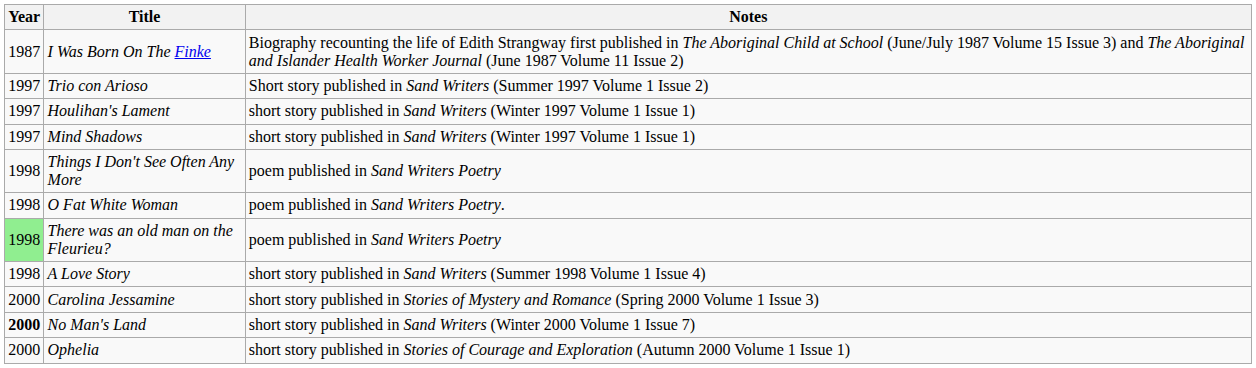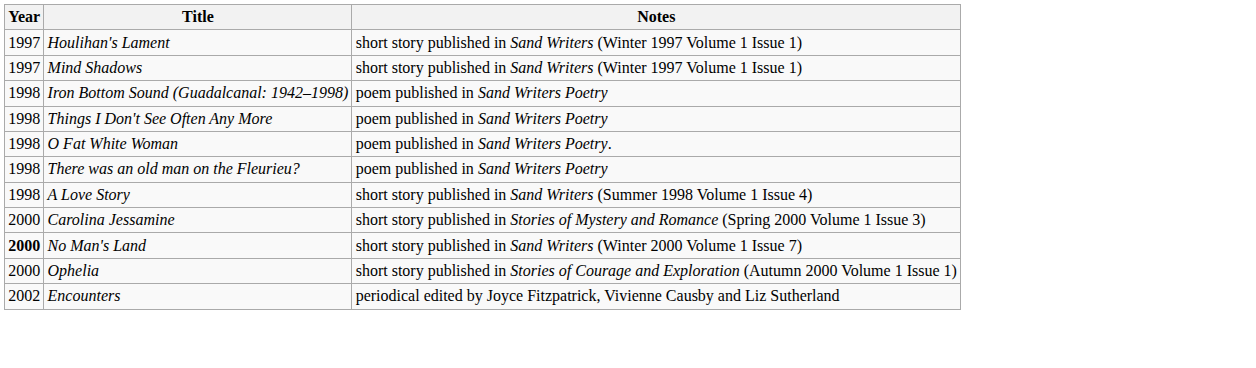- row: 1987 | I Was Born On The Finke | Biography recounting the life of Edith Strangway first published in The Aboriginal Child at School (June/July 1987 Volume 15 Issue 3) and The Aboriginal and Islander Health Worker Journal (June 1987 Volume 11 Issue 2)
- row: 1997 | Trio con Arioso | Short story published in Sand Writers (Summer 1997 Volume 1 Issue 2)
+ row: 1998 | Iron Bottom Sound (Guadalcanal: 1942–1998) | poem published in Sand Writers Poetry
There was an old man on the Fleurieu? | Year: lightgreen background -> no background
+ row: 2002 | Encounters | periodical edited by Joyce Fitzpatrick, Vivienne Causby and Liz Sutherland
